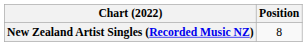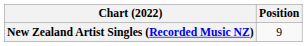New Zealand Artist Singles (Recorded Music NZ) | Position: 8 -> 9
